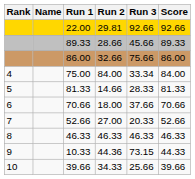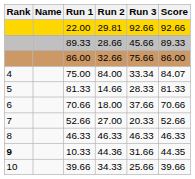75.00 | Score: 84.00 -> 84.07
10.33 | Rank: normal -> bold
10.33 | Run 3: 73.15 -> 31.66
10.33 | Score: 44.33 -> 44.35
